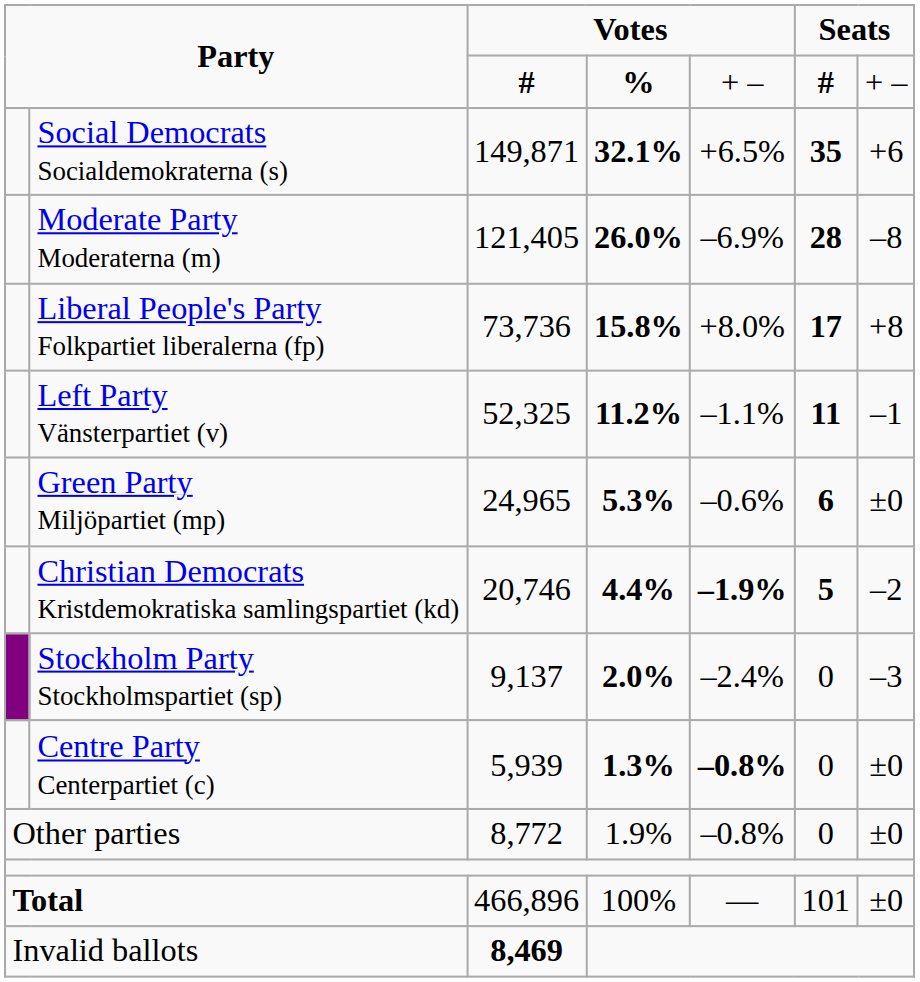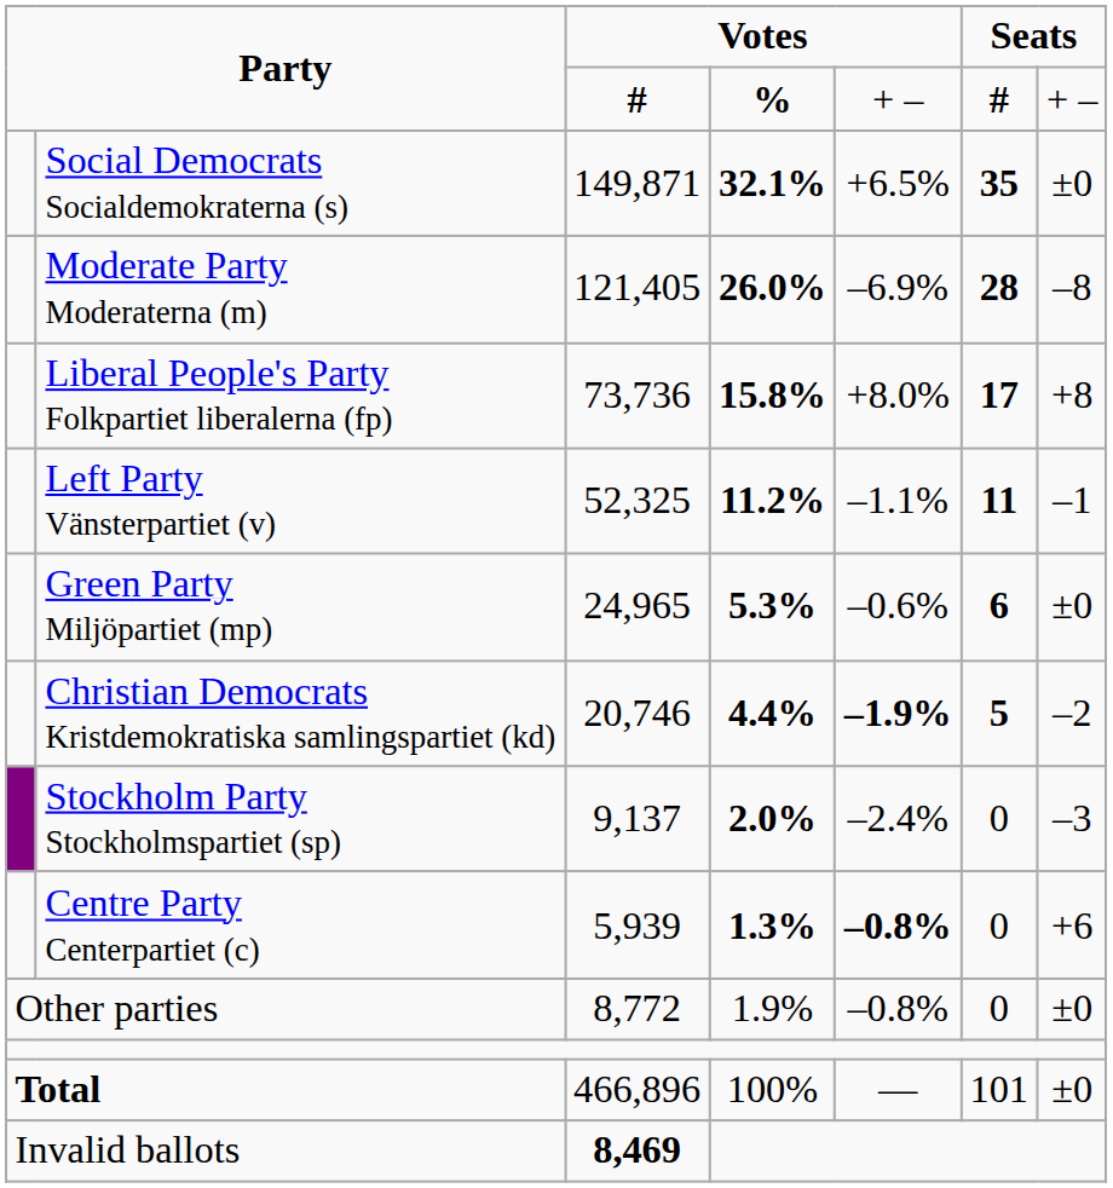Social Democrats Socialdemokraterna (s) | column 7: +6 -> ±0
Centre Party Centerpartiet (c) | column 7: ±0 -> +6
